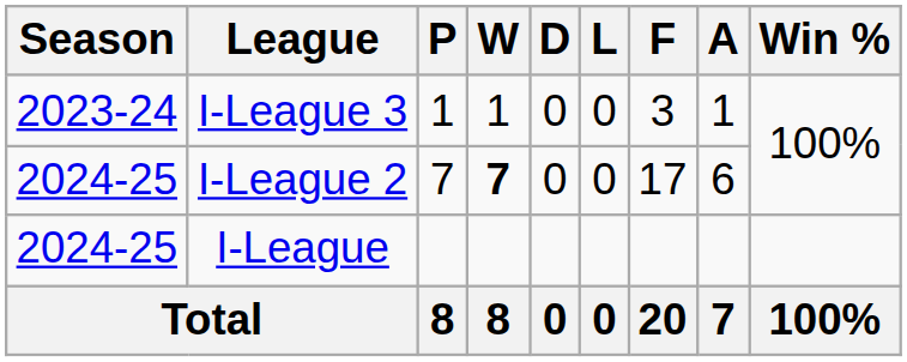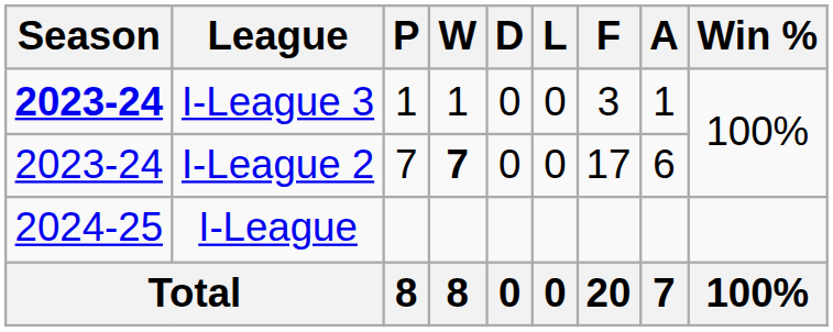I-League 3 | Season: normal -> bold
I-League 2 | Season: 2024-25 -> 2023-24
